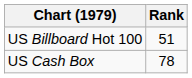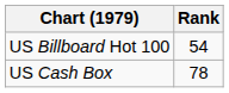US Billboard Hot 100 | Rank: 51 -> 54
